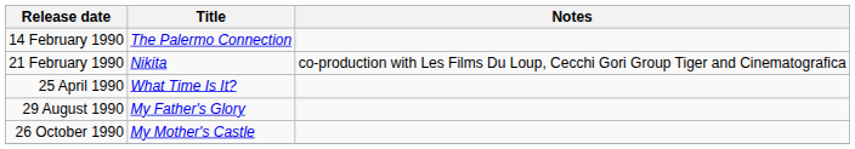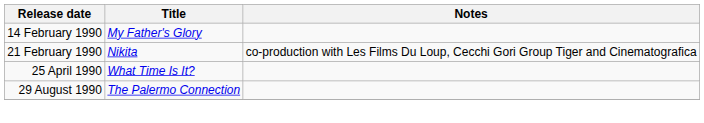14 February 1990 | Title: The Palermo Connection -> My Father's Glory
29 August 1990 | Title: My Father's Glory -> The Palermo Connection
- row: 26 October 1990 | My Mother's Castle
